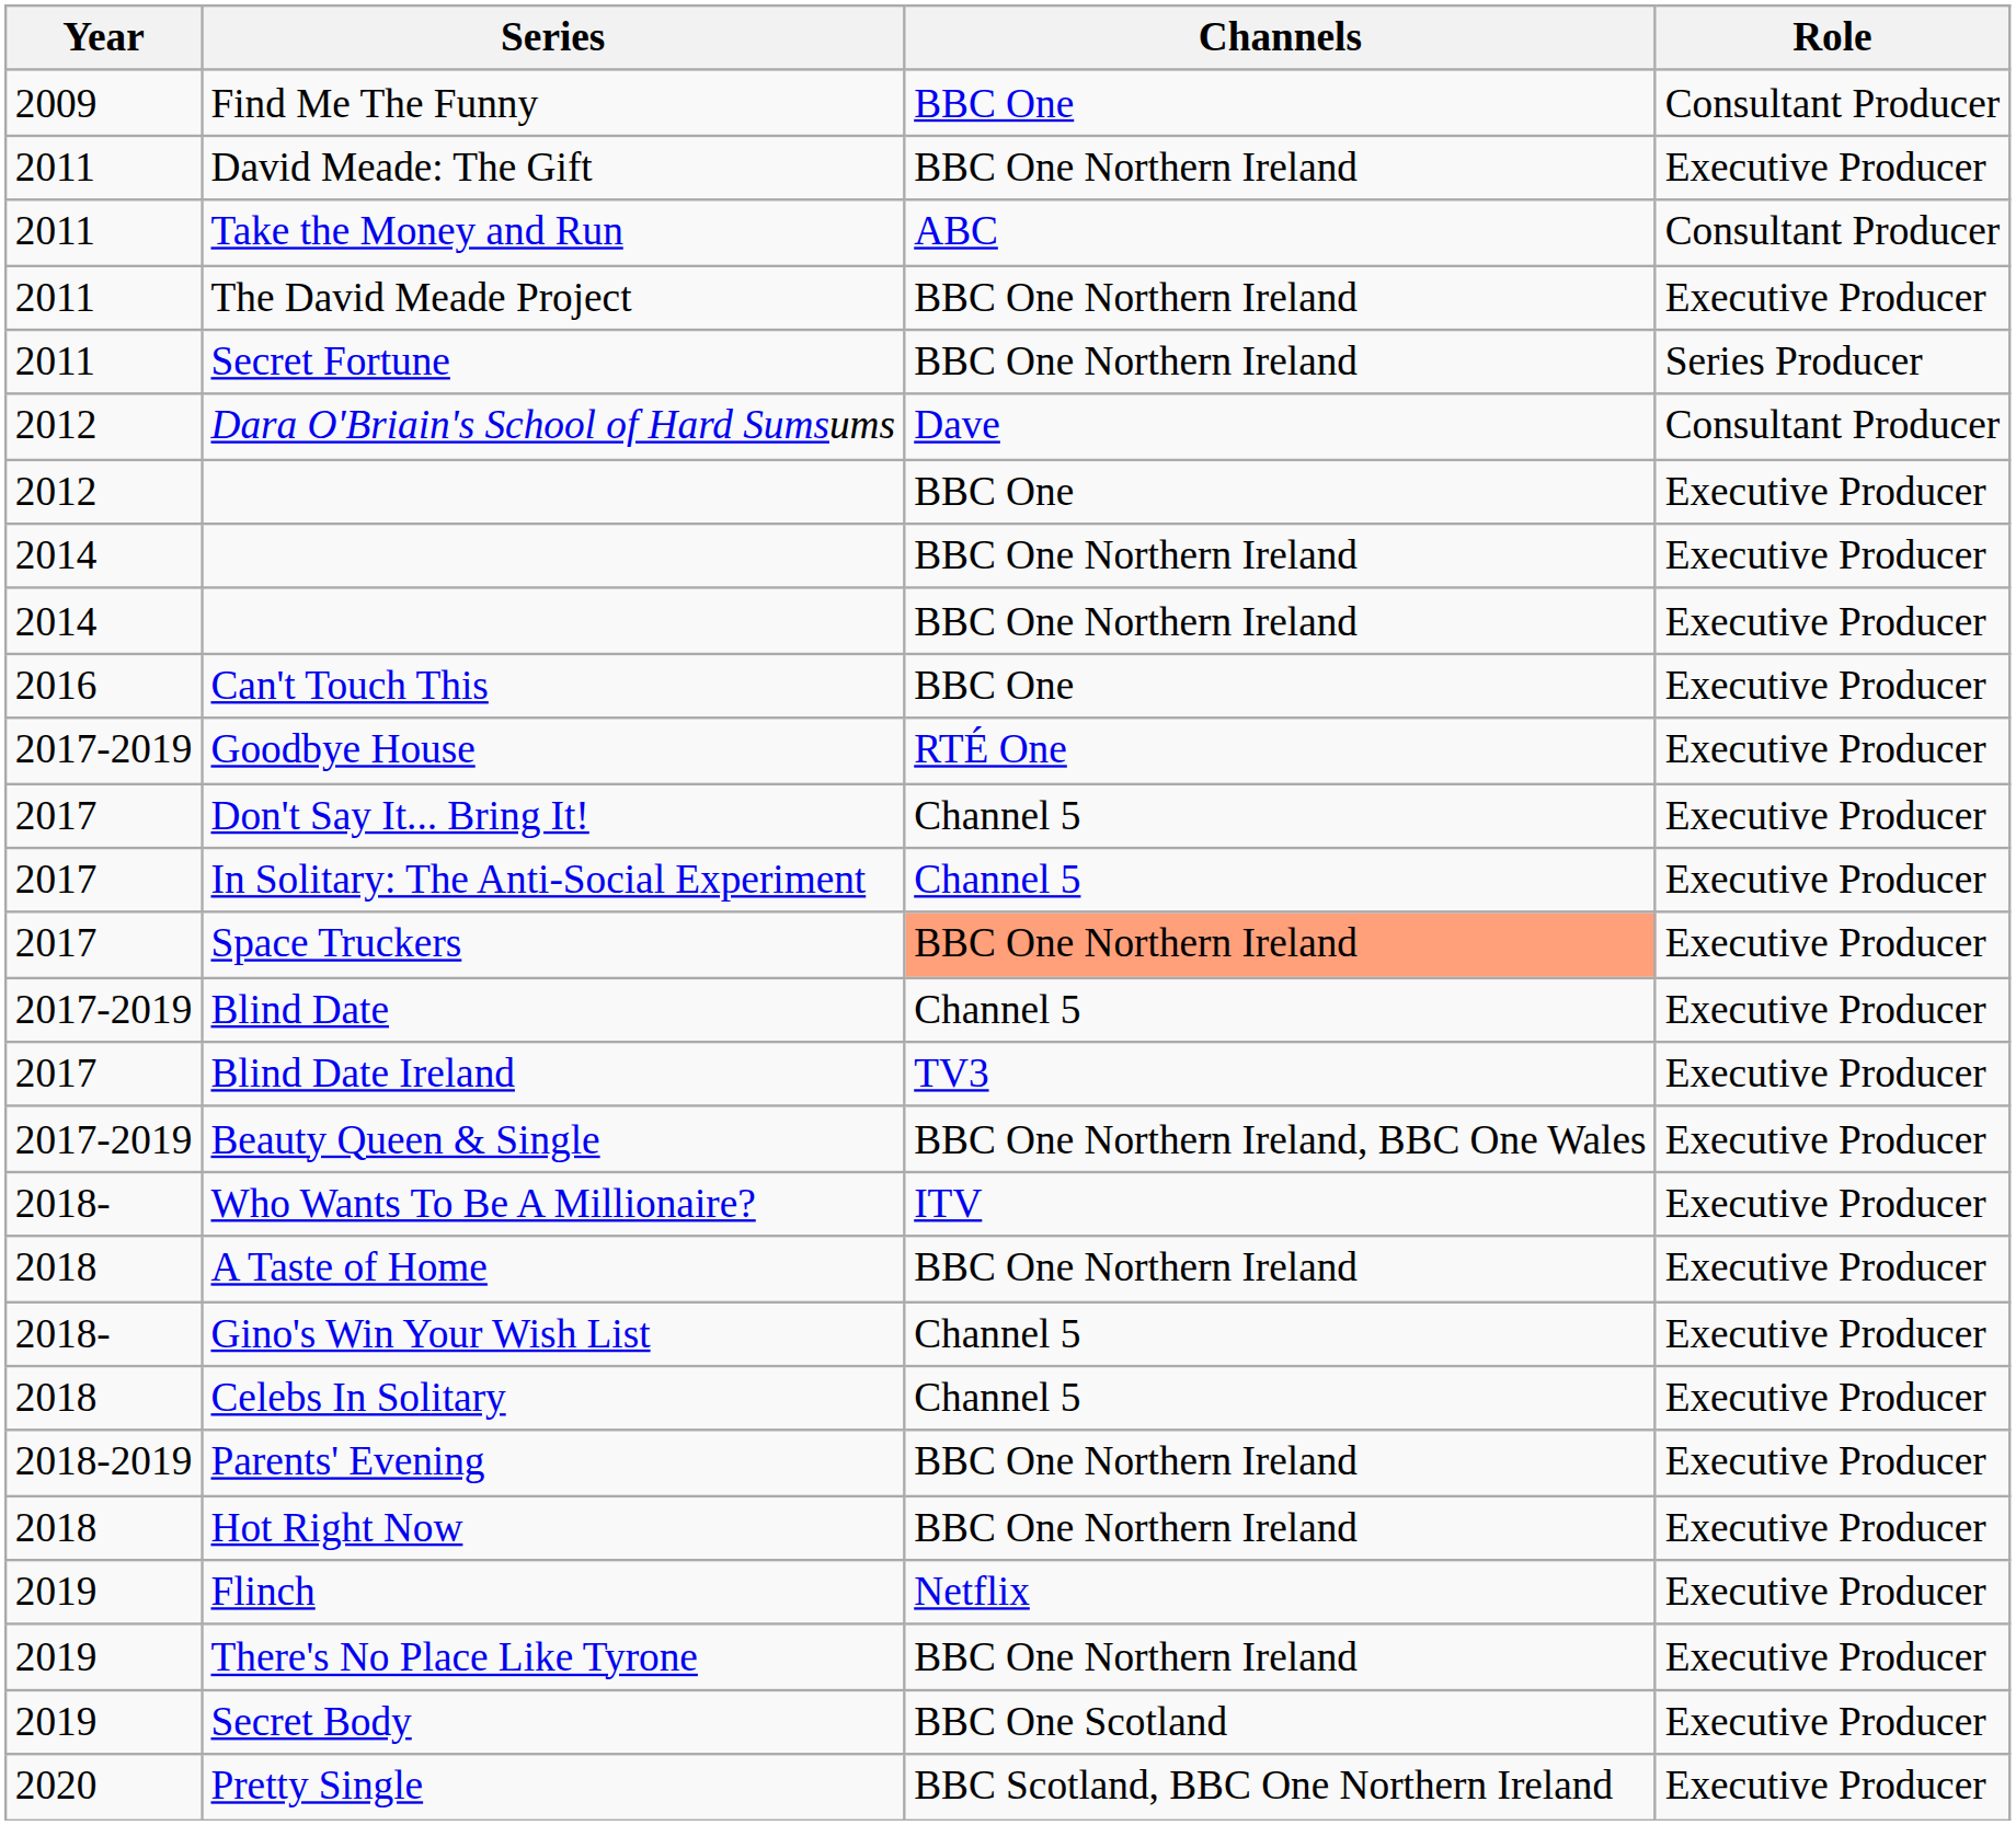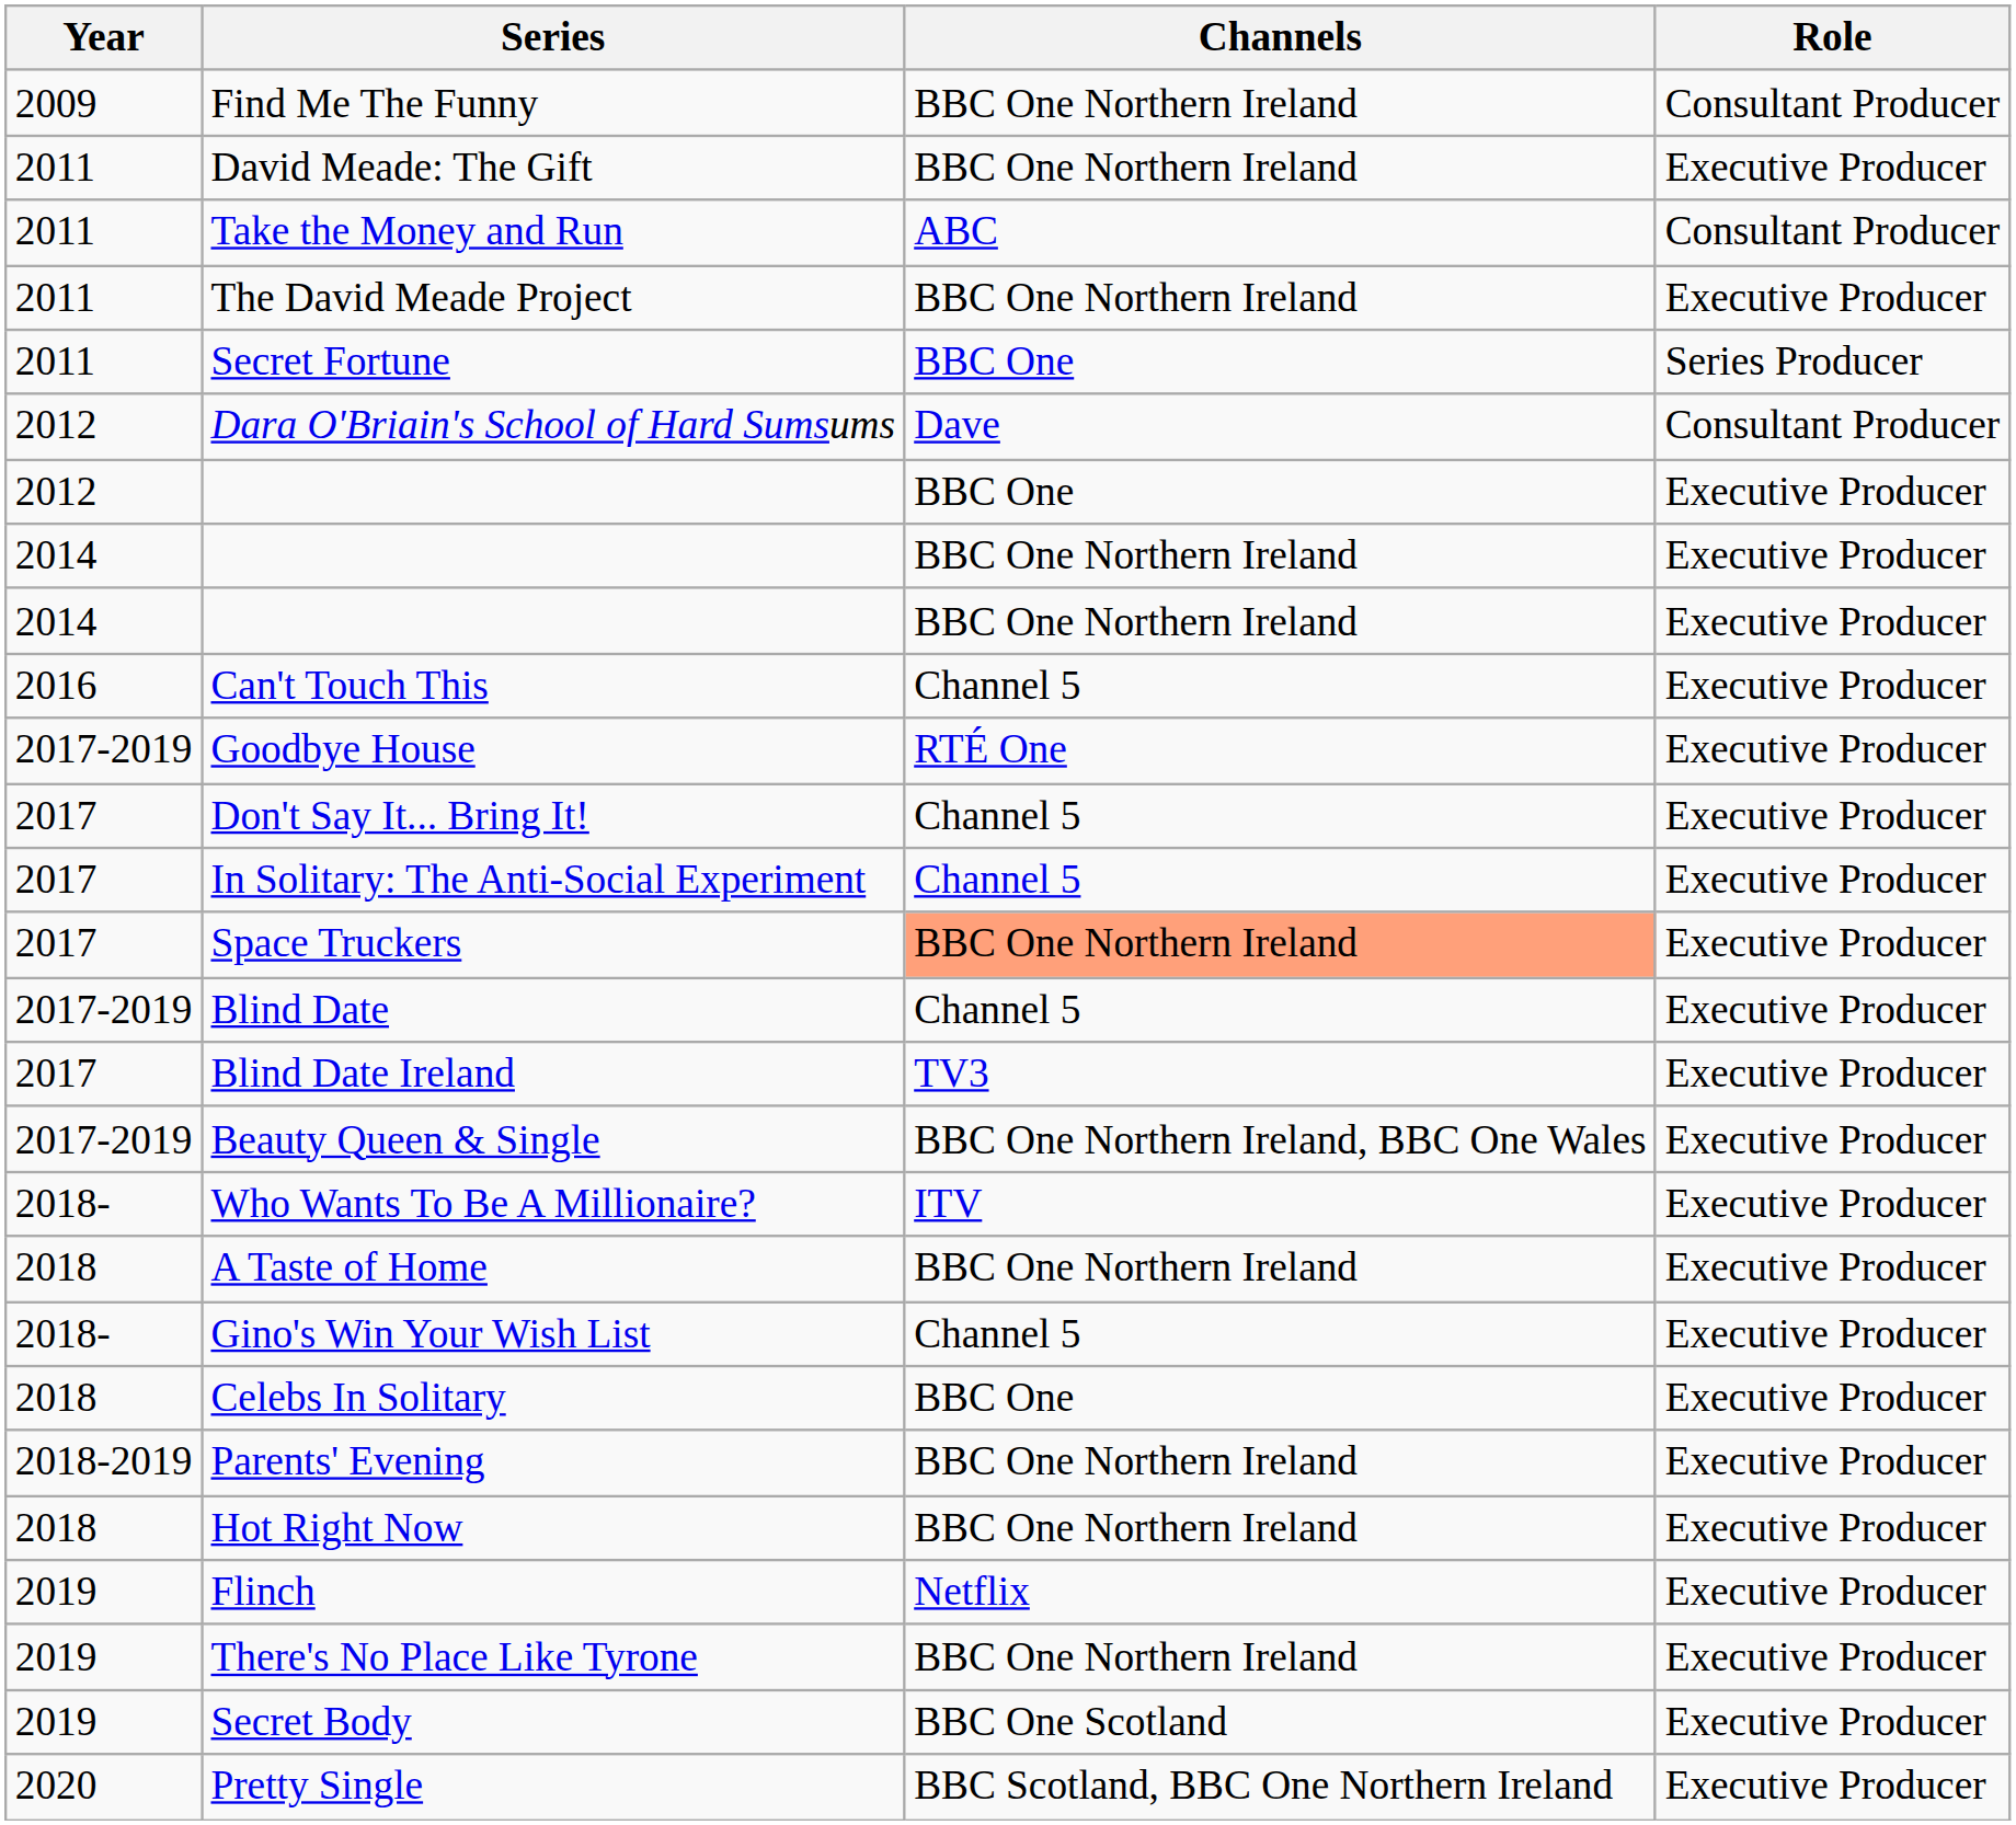Find Me The Funny | Channels: BBC One -> BBC One Northern Ireland
Secret Fortune | Channels: BBC One Northern Ireland -> BBC One
Can't Touch This | Channels: BBC One -> Channel 5
Celebs In Solitary | Channels: Channel 5 -> BBC One
